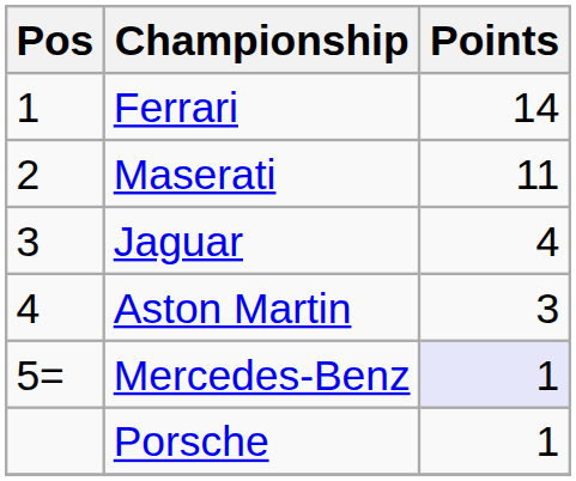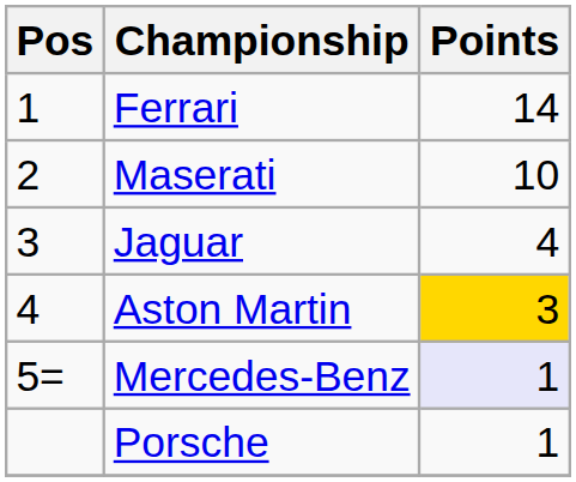Maserati | Points: 11 -> 10
Aston Martin | Points: no background -> gold background
